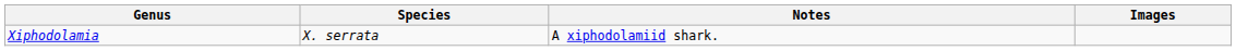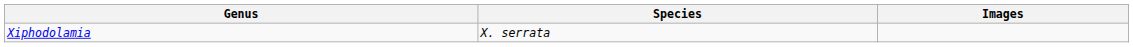- column: Notes | A xiphodolamiid shark.
